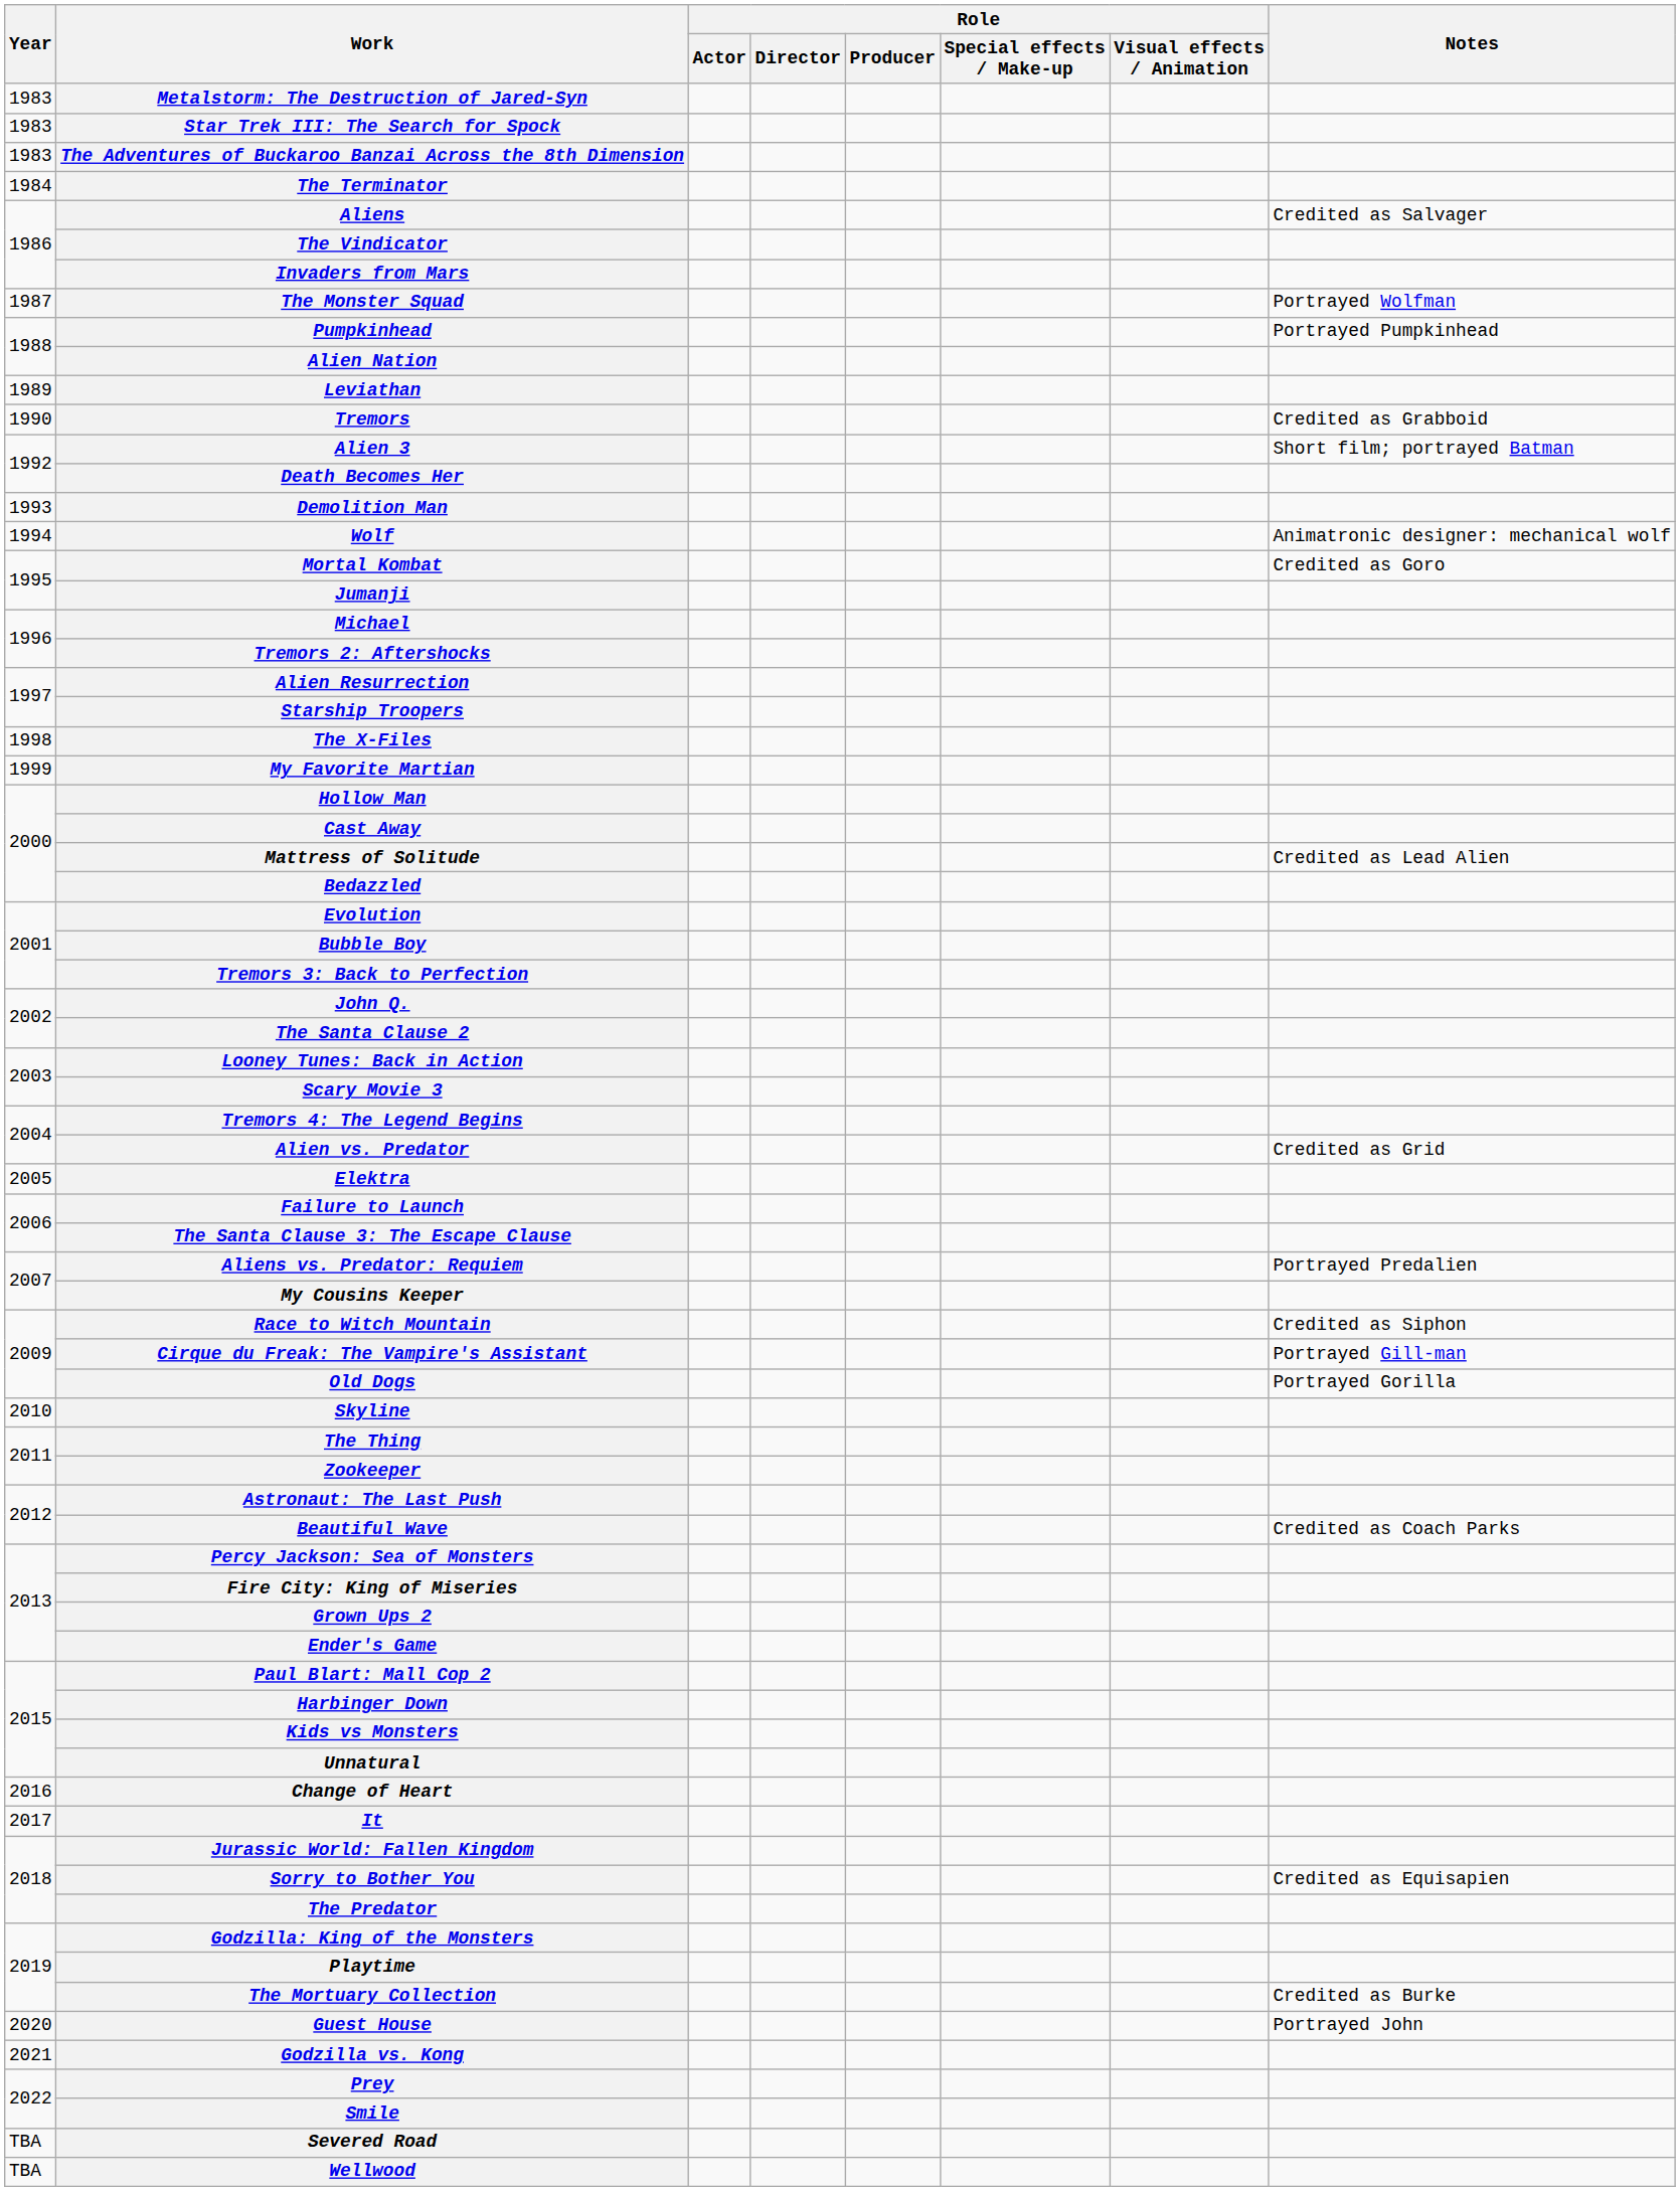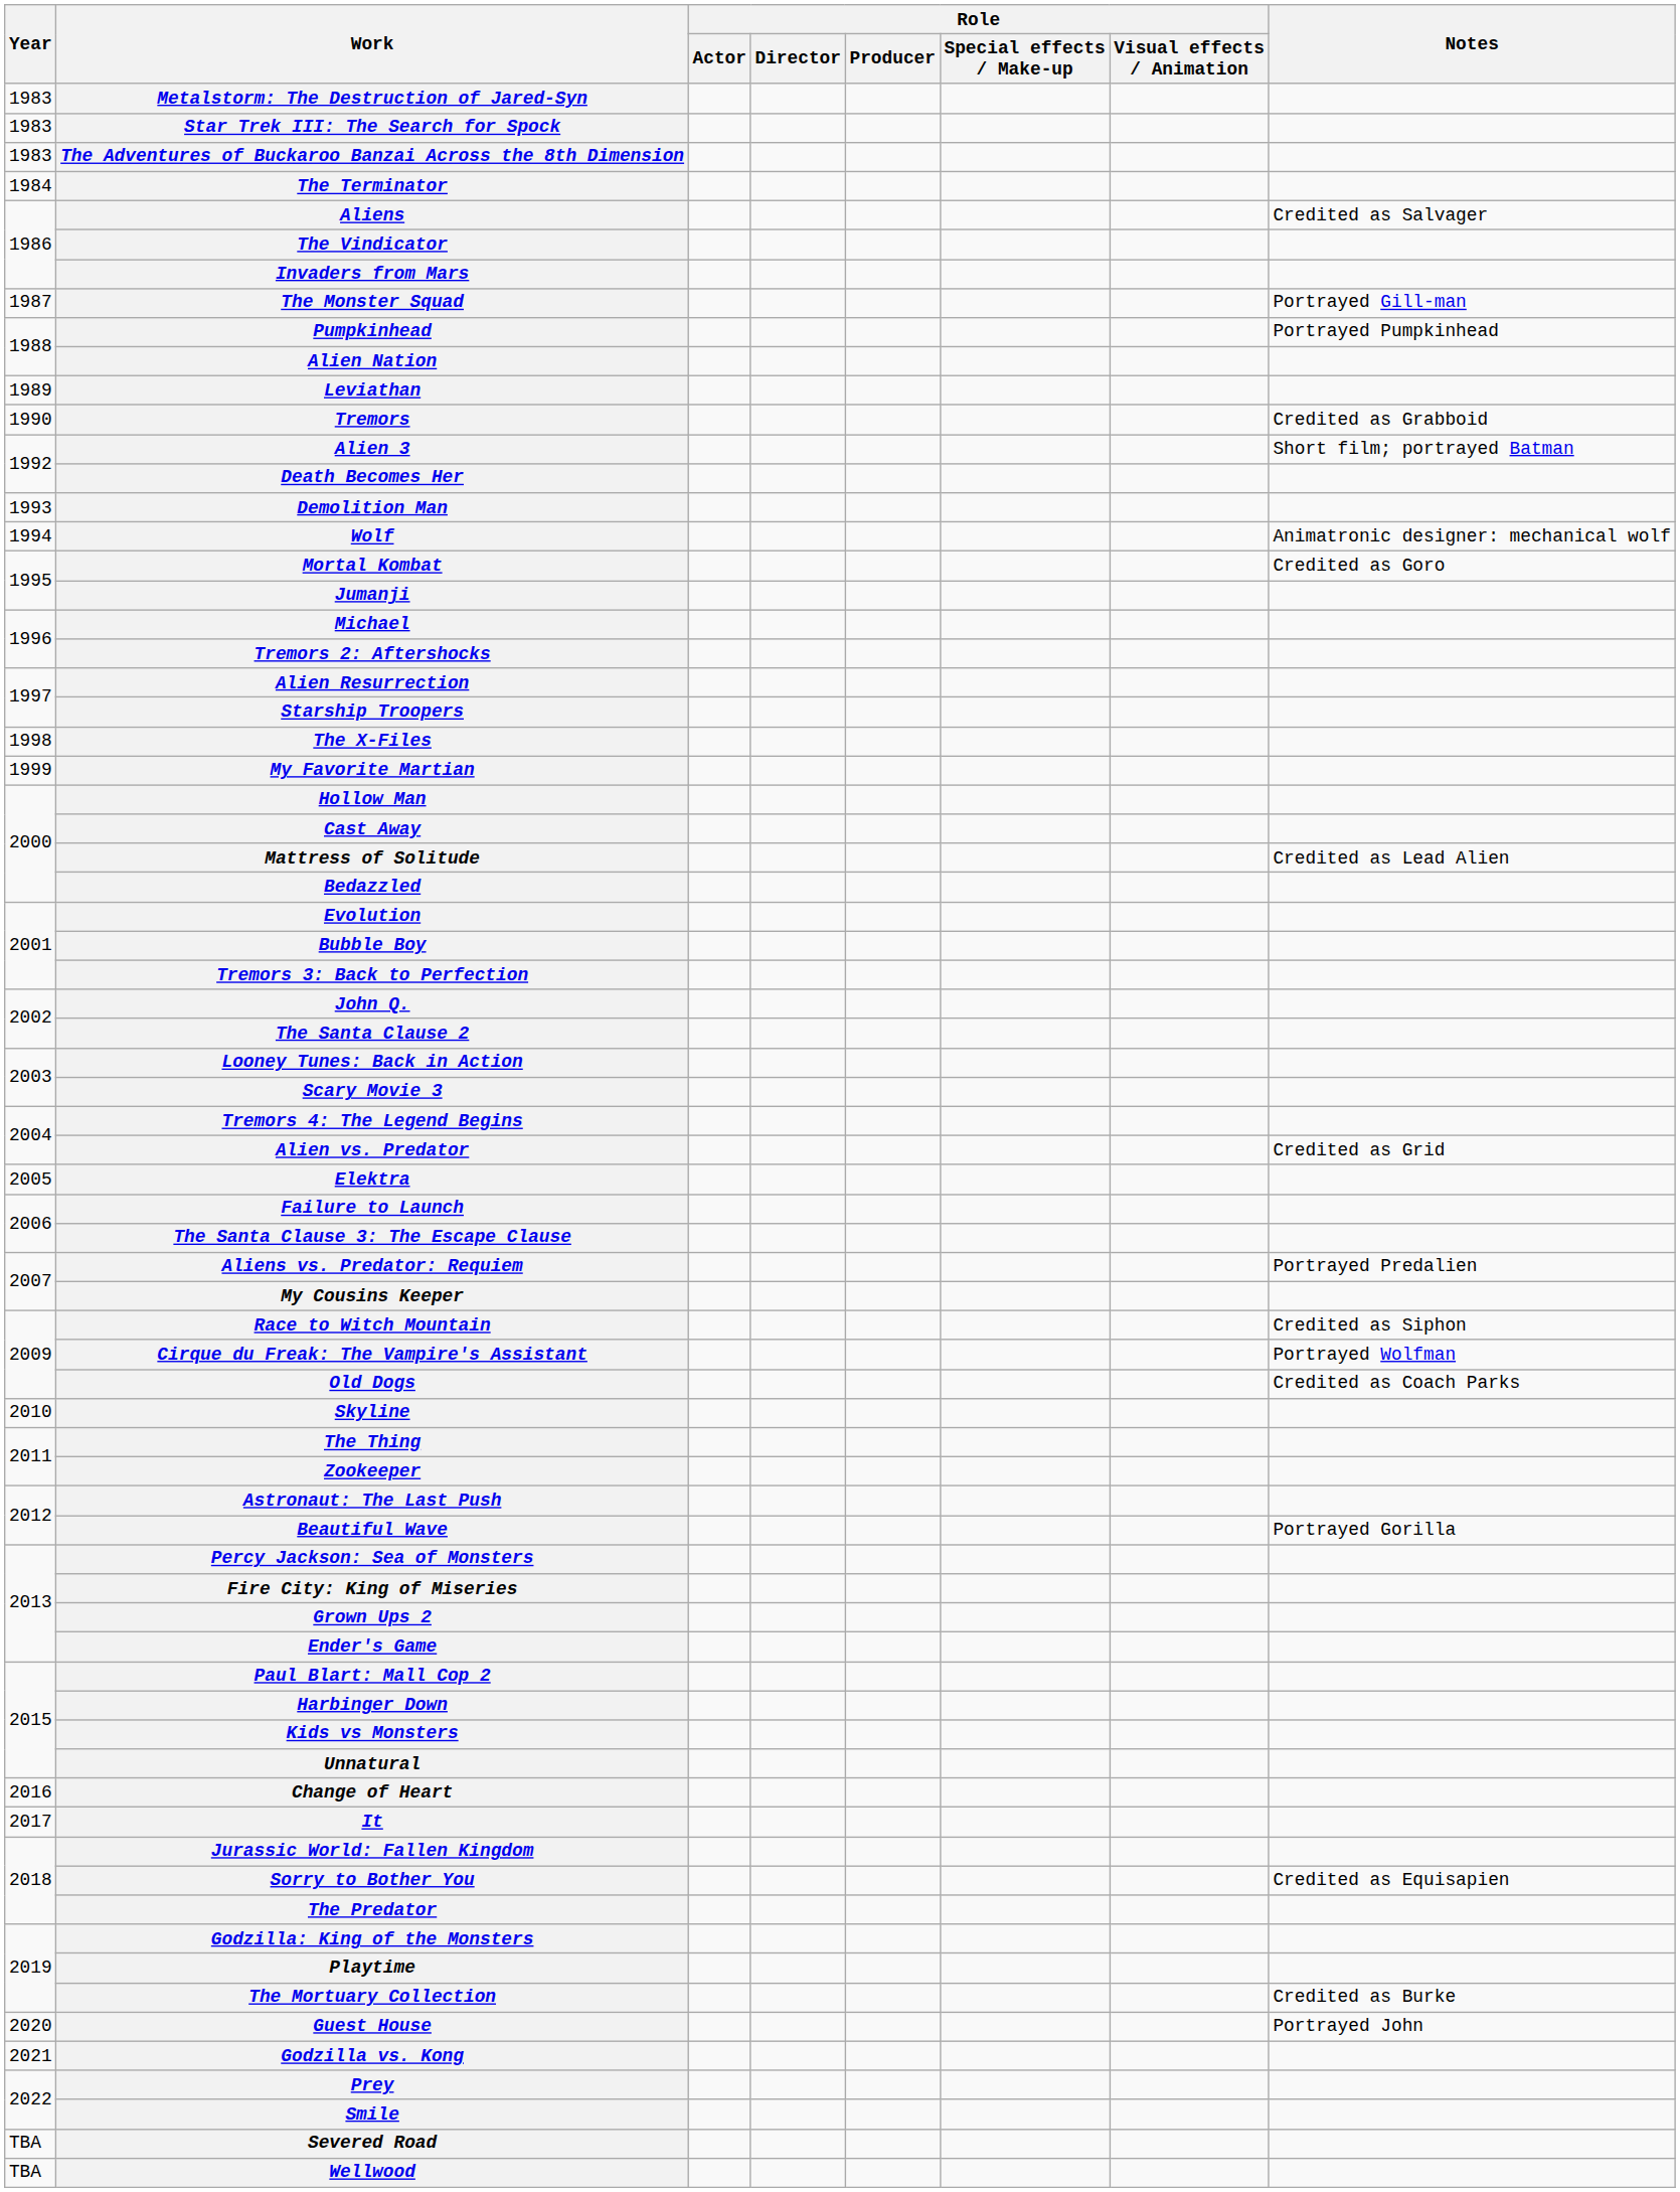The Monster Squad | Notes: Portrayed Wolfman -> Portrayed Gill-man
Cirque du Freak: The Vampire's Assistant | Notes: Portrayed Gill-man -> Portrayed Wolfman
Old Dogs | Notes: Portrayed Gorilla -> Credited as Coach Parks
Beautiful Wave | Notes: Credited as Coach Parks -> Portrayed Gorilla
